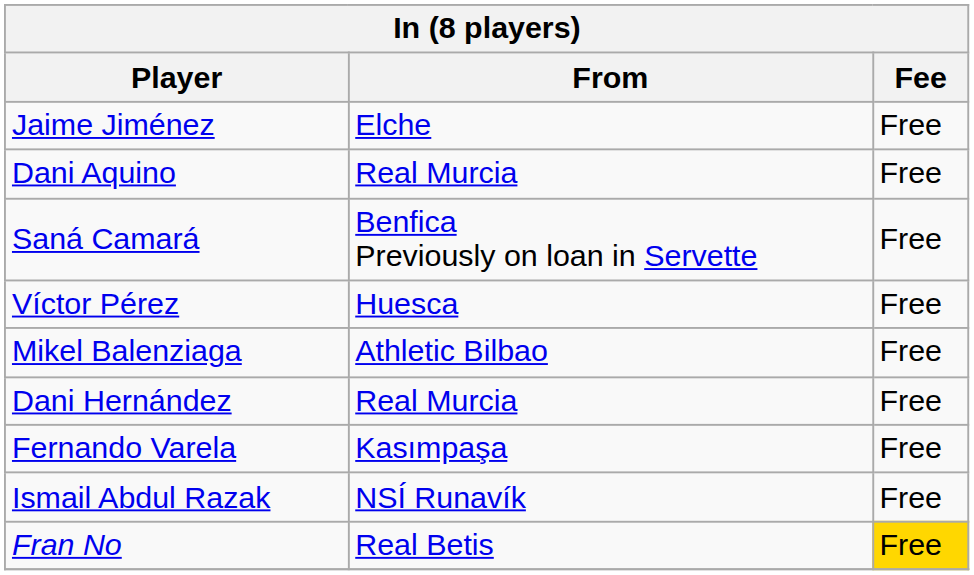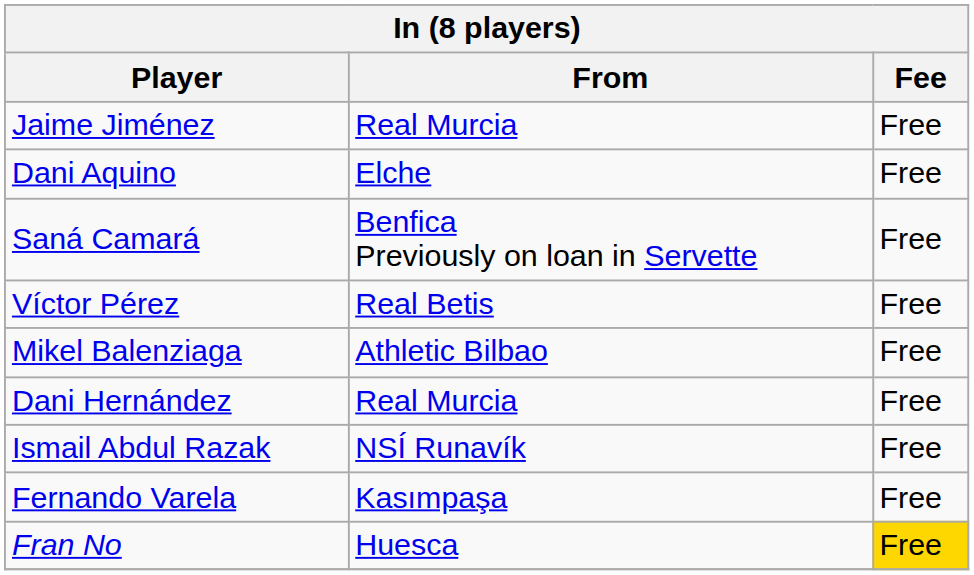Jaime Jiménez | From: Elche -> Real Murcia
Dani Aquino | From: Real Murcia -> Elche
Víctor Pérez | From: Huesca -> Real Betis
rows swapped: Ismail Abdul Razak <-> Fernando Varela
Fran No | From: Real Betis -> Huesca
